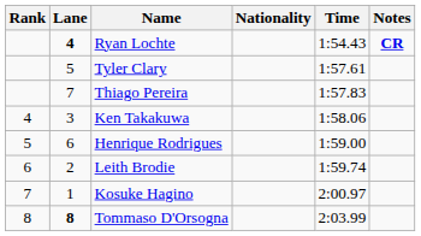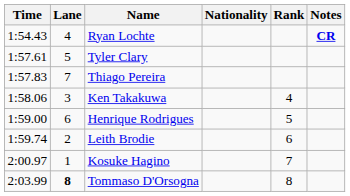columns swapped: Rank <-> Time
Ryan Lochte | Lane: bold -> normal
